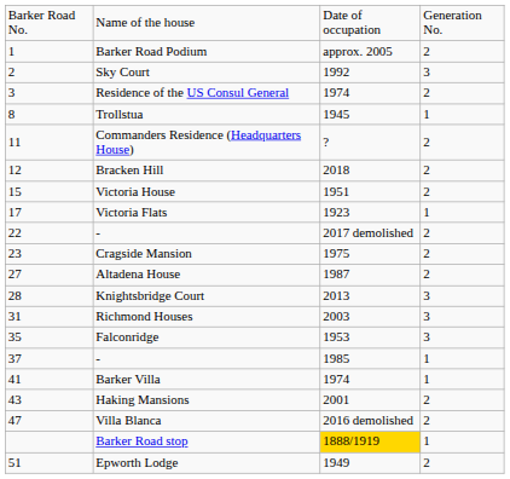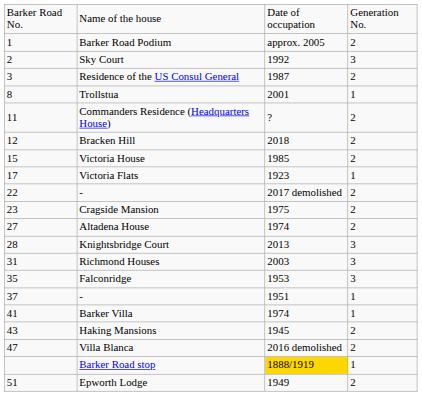Residence of the US Consul General | column 3: 1974 -> 1987
Trollstua | column 3: 1945 -> 2001
Victoria House | column 3: 1951 -> 1985
Altadena House | column 3: 1987 -> 1974
37 / - | column 3: 1985 -> 1951
Haking Mansions | column 3: 2001 -> 1945
